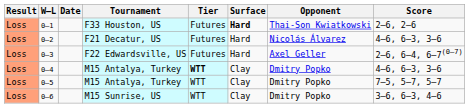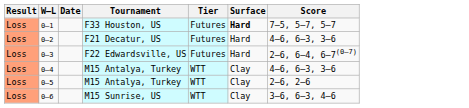- column: Opponent | Thai-Son Kwiatkowski | Nicolás Álvarez | Axel Geller | Dmitry Popko | Dmitry Popko | Dmitry Popko
0–1 | Score: 2–6, 2–6 -> 7–5, 5–7, 5–7
0–4 | Tier: bold -> normal
0–5 | Score: 7–5, 5–7, 5–7 -> 2–6, 2–6
